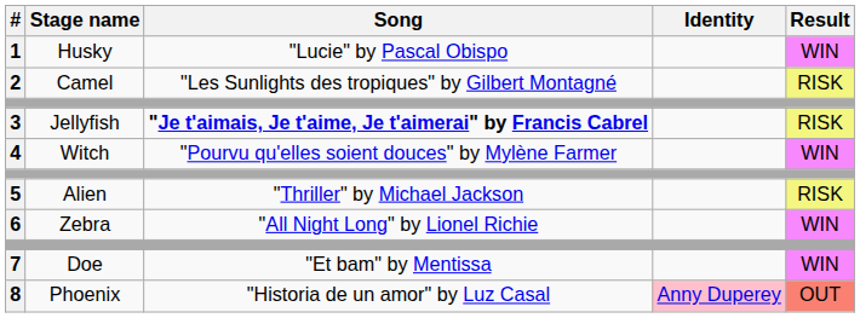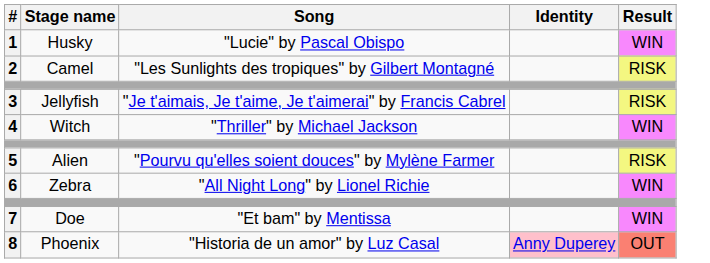3 | Song: bold -> normal
4 | Song: "Pourvu qu'elles soient douces" by Mylène Farmer -> "Thriller" by Michael Jackson
5 | Song: "Thriller" by Michael Jackson -> "Pourvu qu'elles soient douces" by Mylène Farmer
